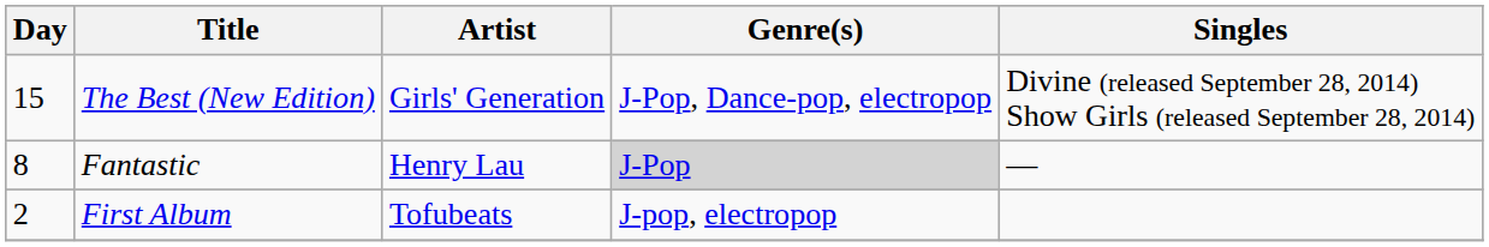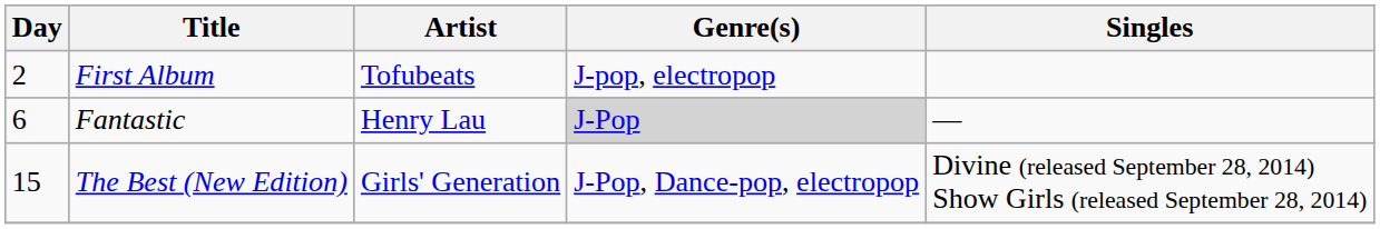rows swapped: First Album <-> The Best (New Edition)
Fantastic | Day: 8 -> 6
